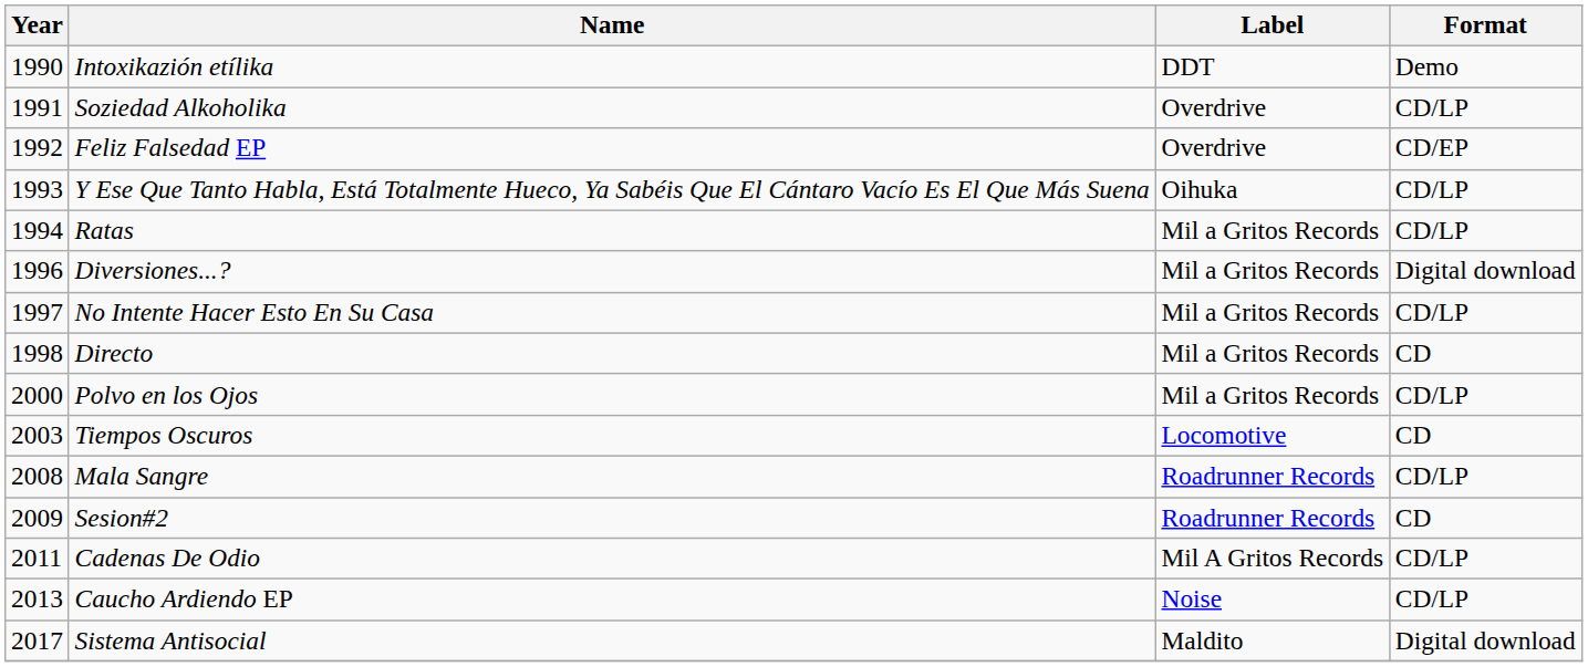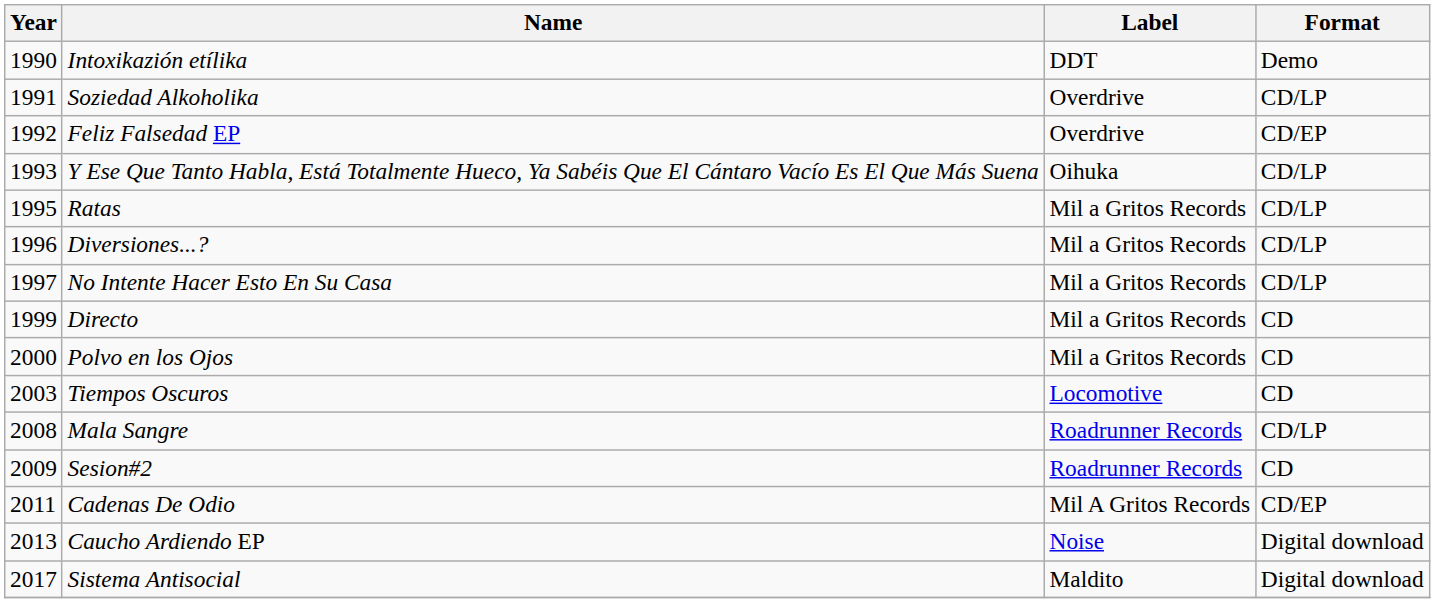Ratas | Year: 1994 -> 1995
Diversiones...? | Format: Digital download -> CD/LP
Directo | Year: 1998 -> 1999
Polvo en los Ojos | Format: CD/LP -> CD
Cadenas De Odio | Format: CD/LP -> CD/EP
Caucho Ardiendo EP | Format: CD/LP -> Digital download
